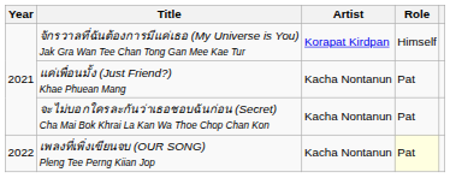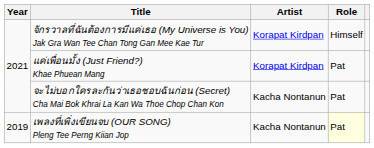แค่เพื่อนมั้ง (Just Friend?) Khae Phuean Mang | Artist: Kacha Nontanun -> Korapat Kirdpan
เพลงที่เพิ่งเขียนจบ (OUR SONG) Pleng Tee Perng Kiian Jop | Year: 2022 -> 2019
